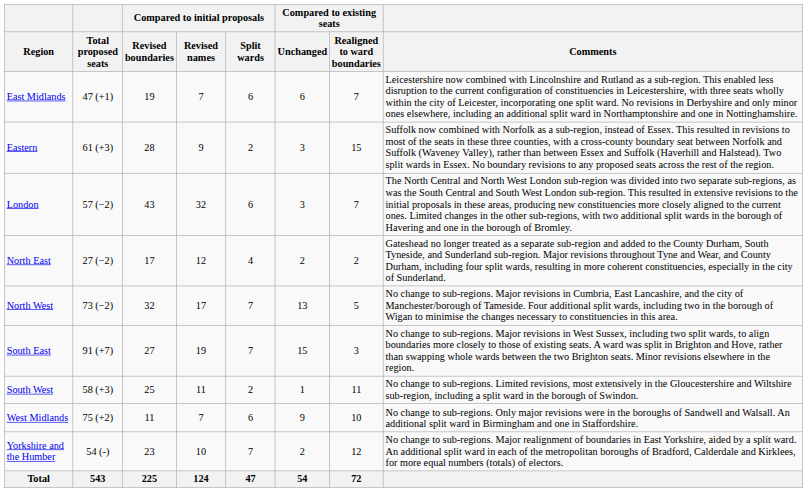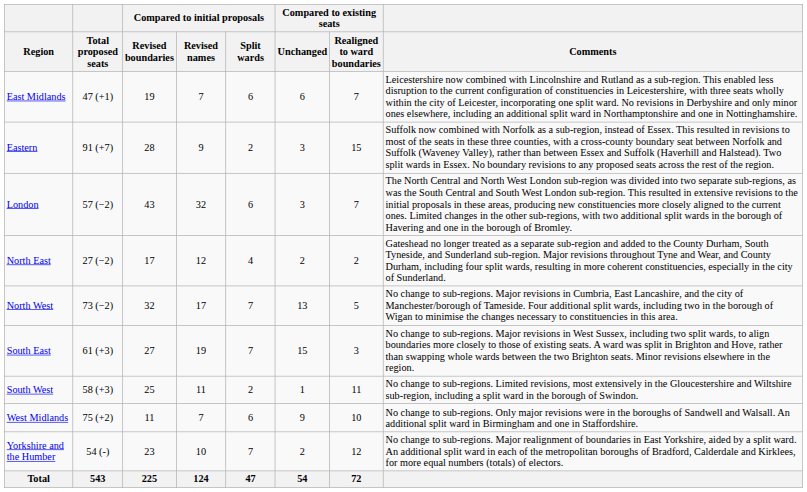Eastern | Total proposed seats: 61 (+3) -> 91 (+7)
South East | Total proposed seats: 91 (+7) -> 61 (+3)
